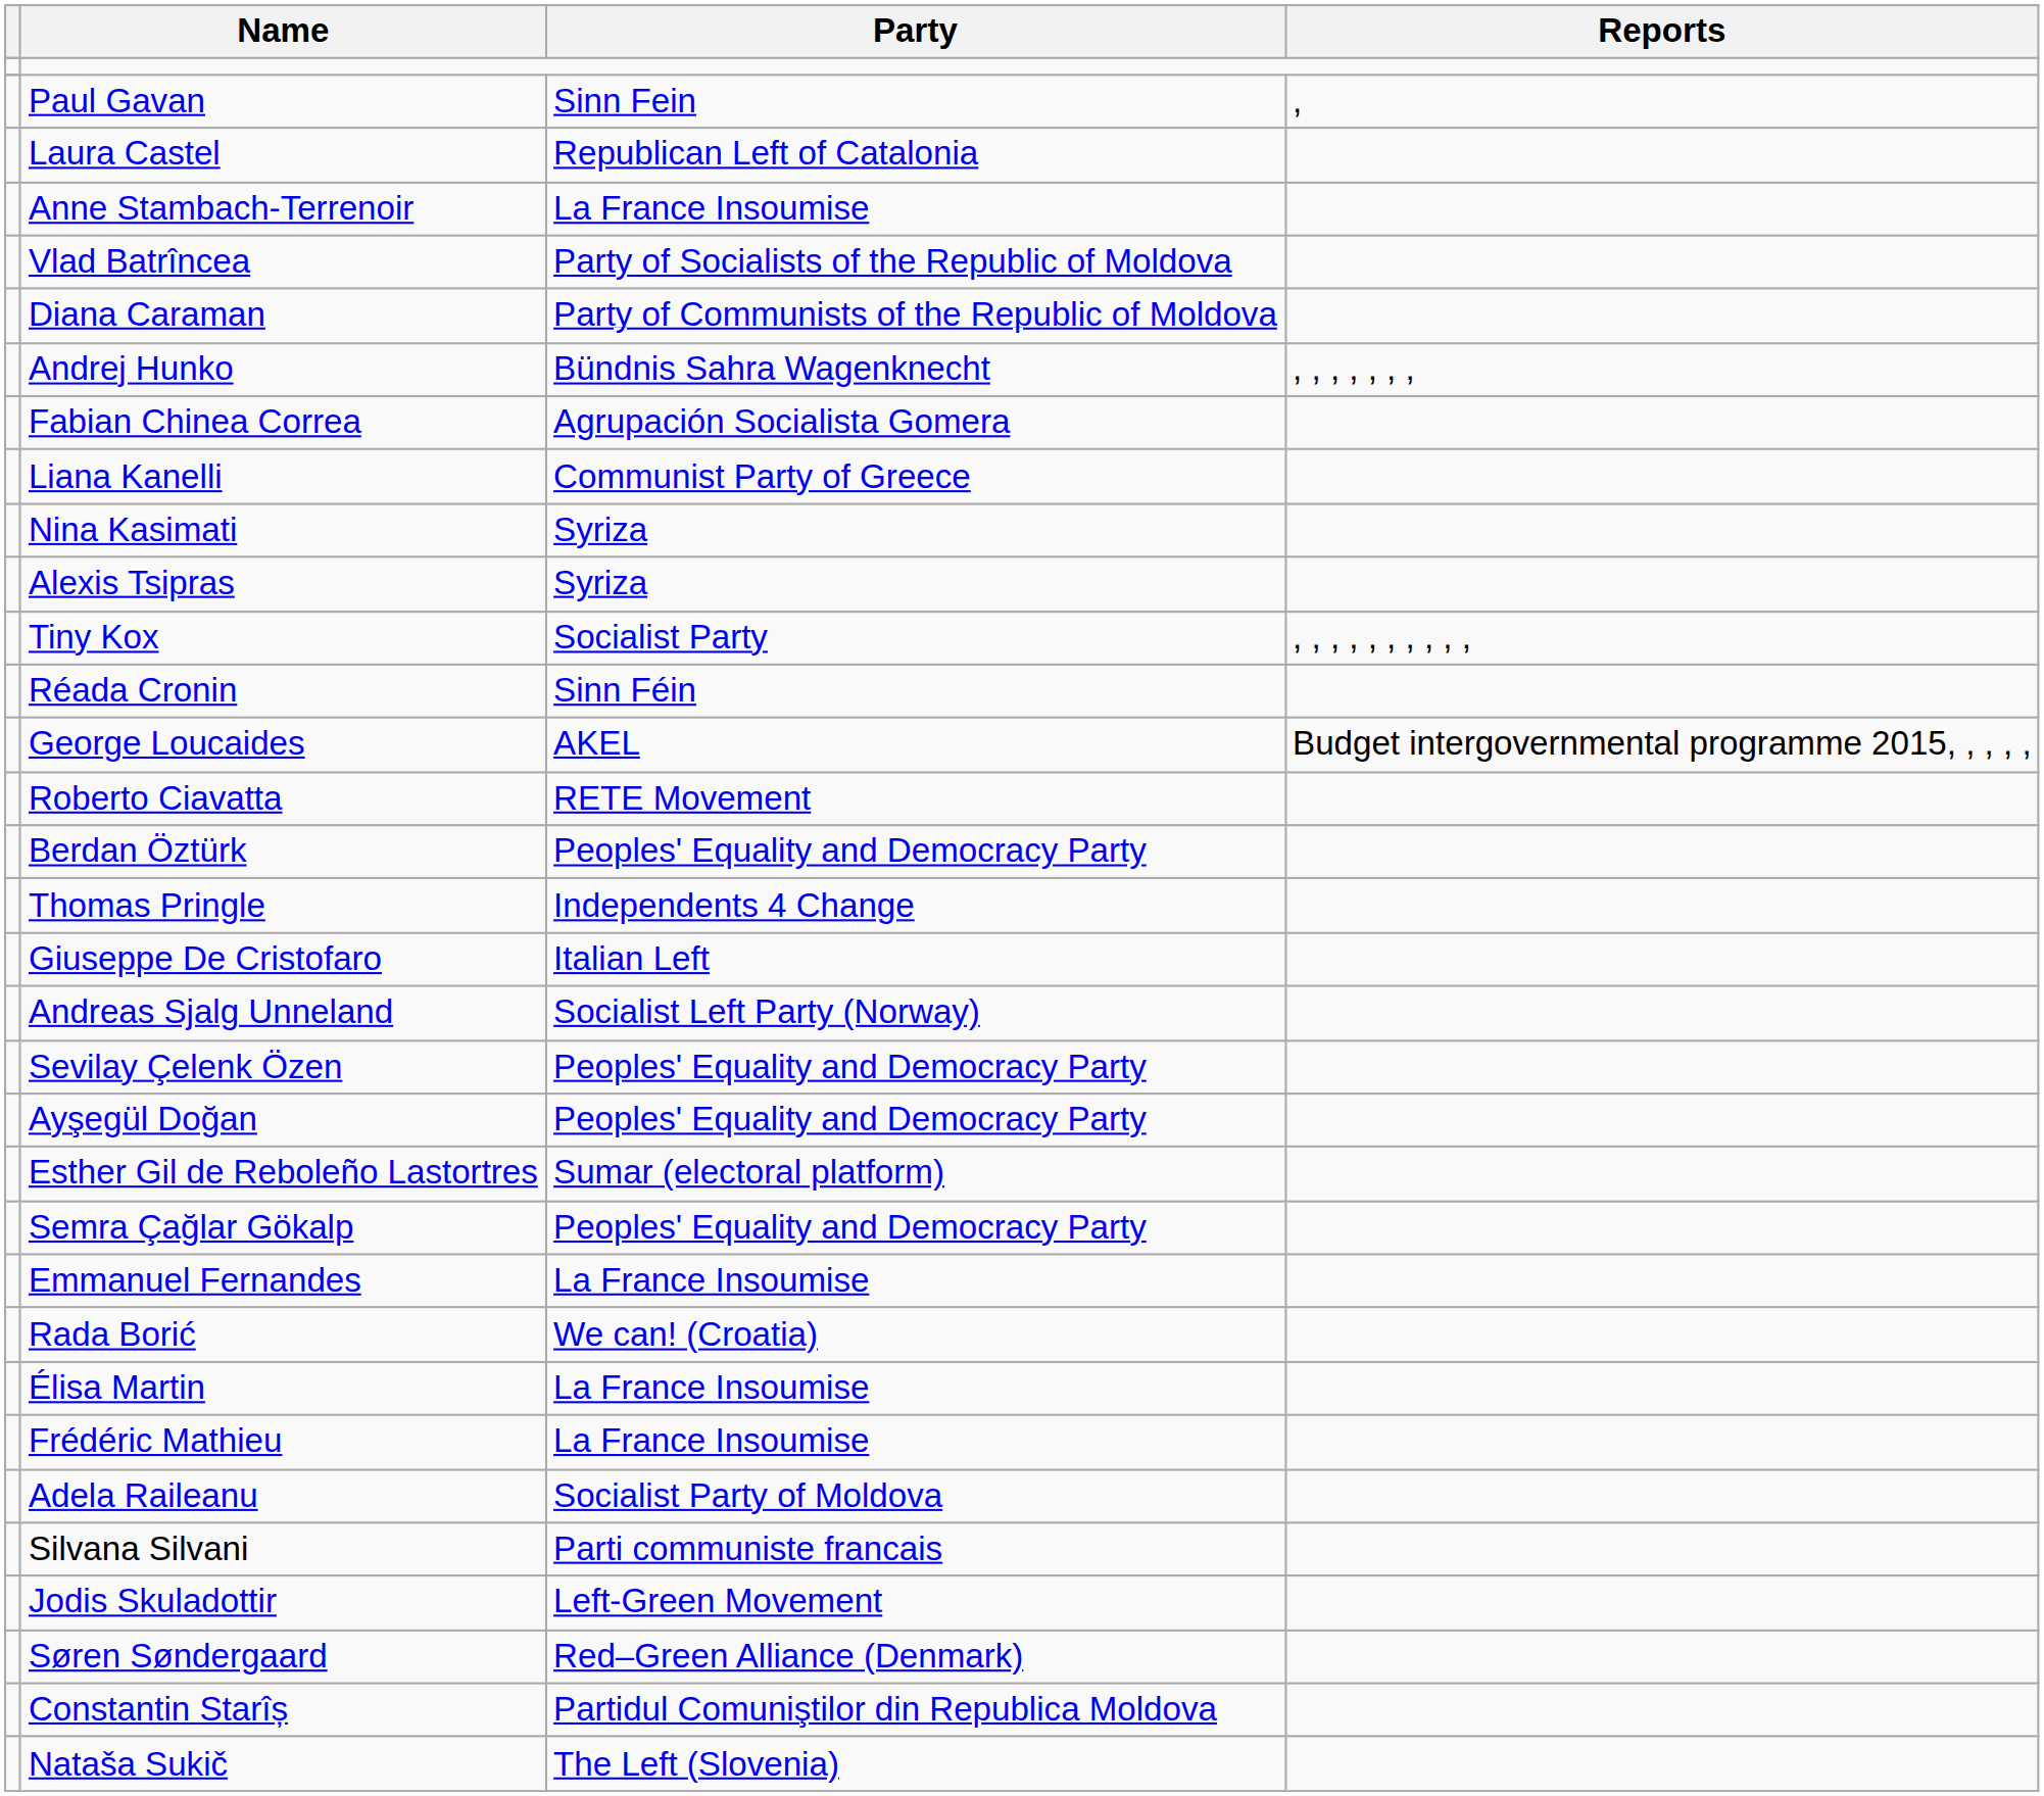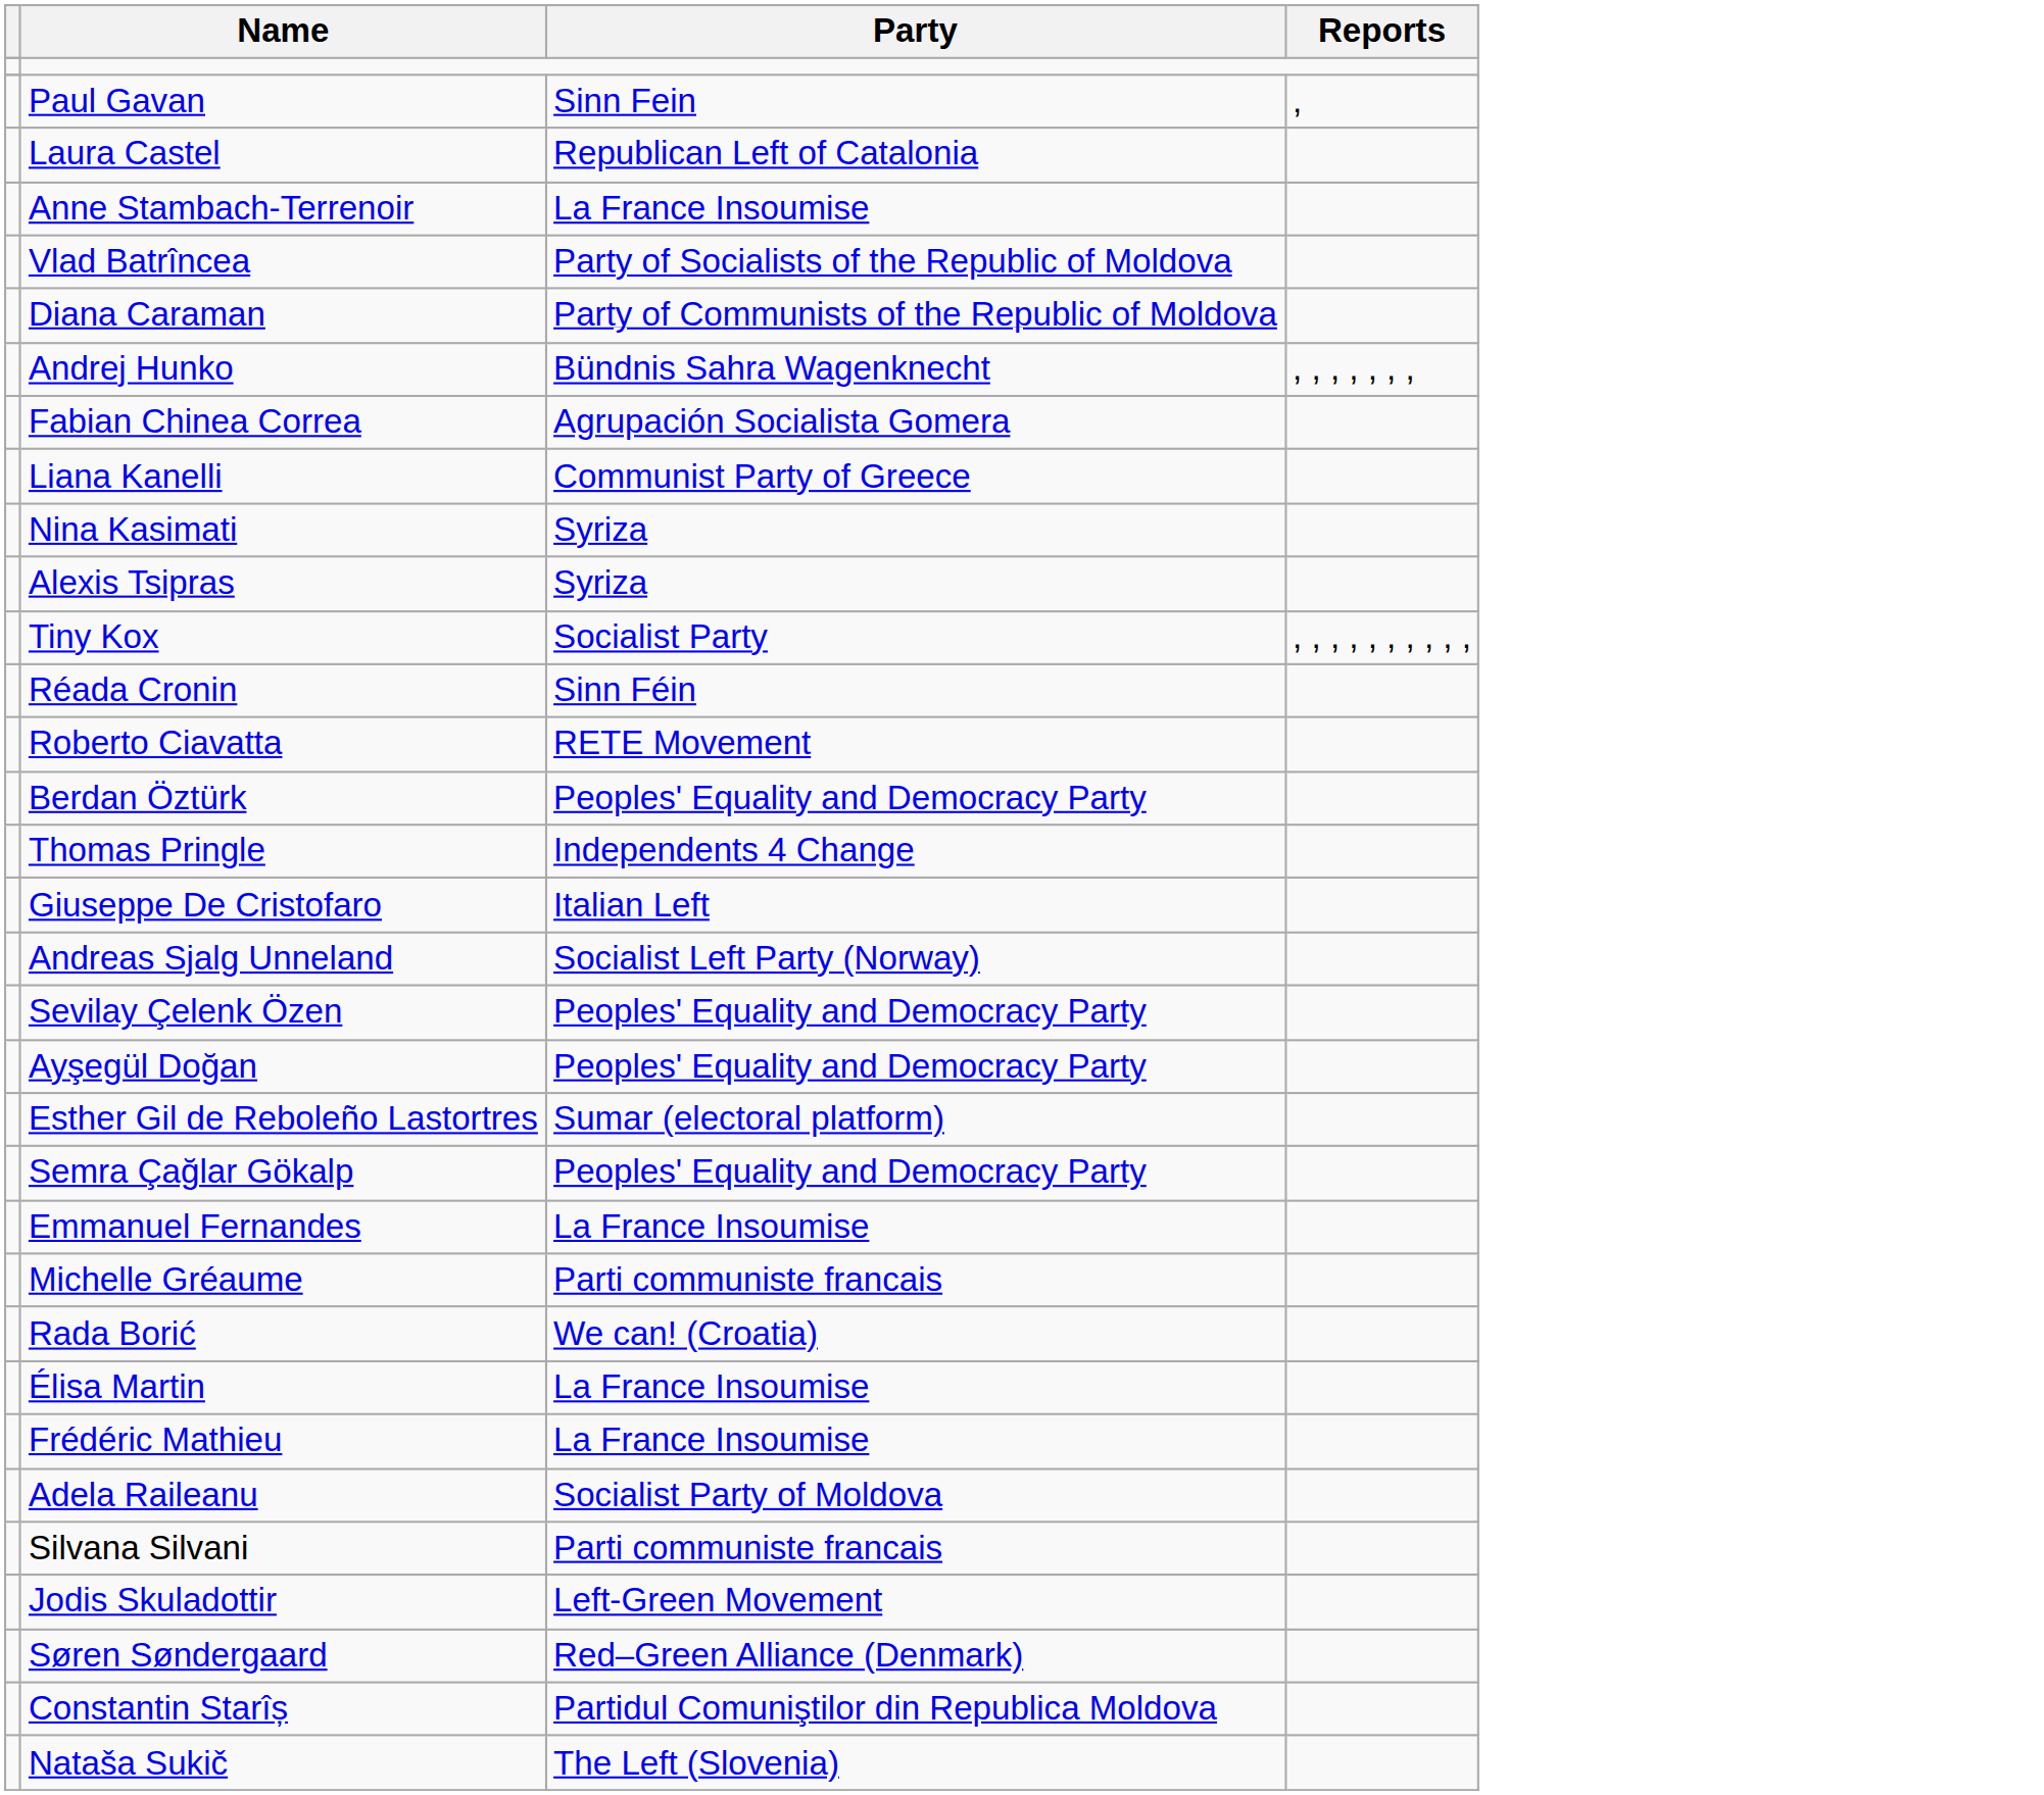- row: George Loucaides | AKEL | Budget intergovernmental programme 2015, , , , ,
+ row: Michelle Gréaume | Parti communiste francais
